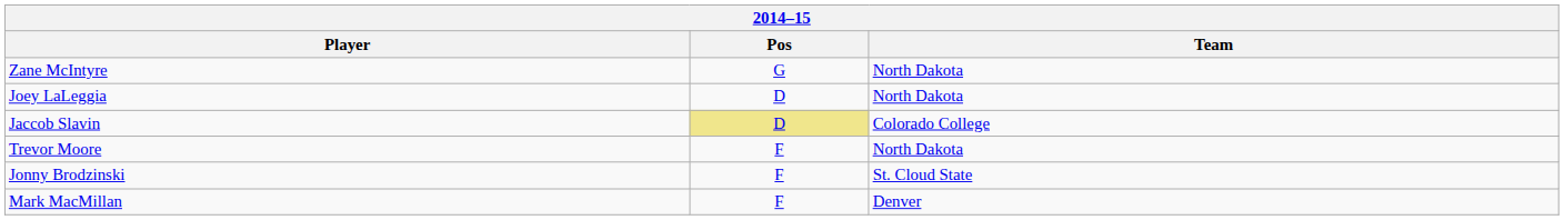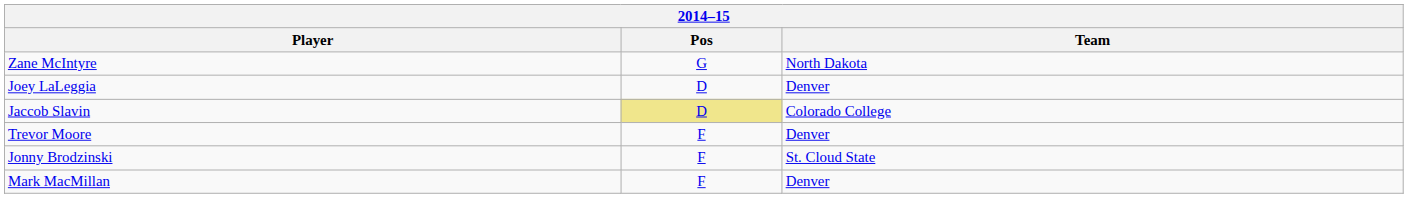Joey LaLeggia | Team: North Dakota -> Denver
Trevor Moore | Team: North Dakota -> Denver
